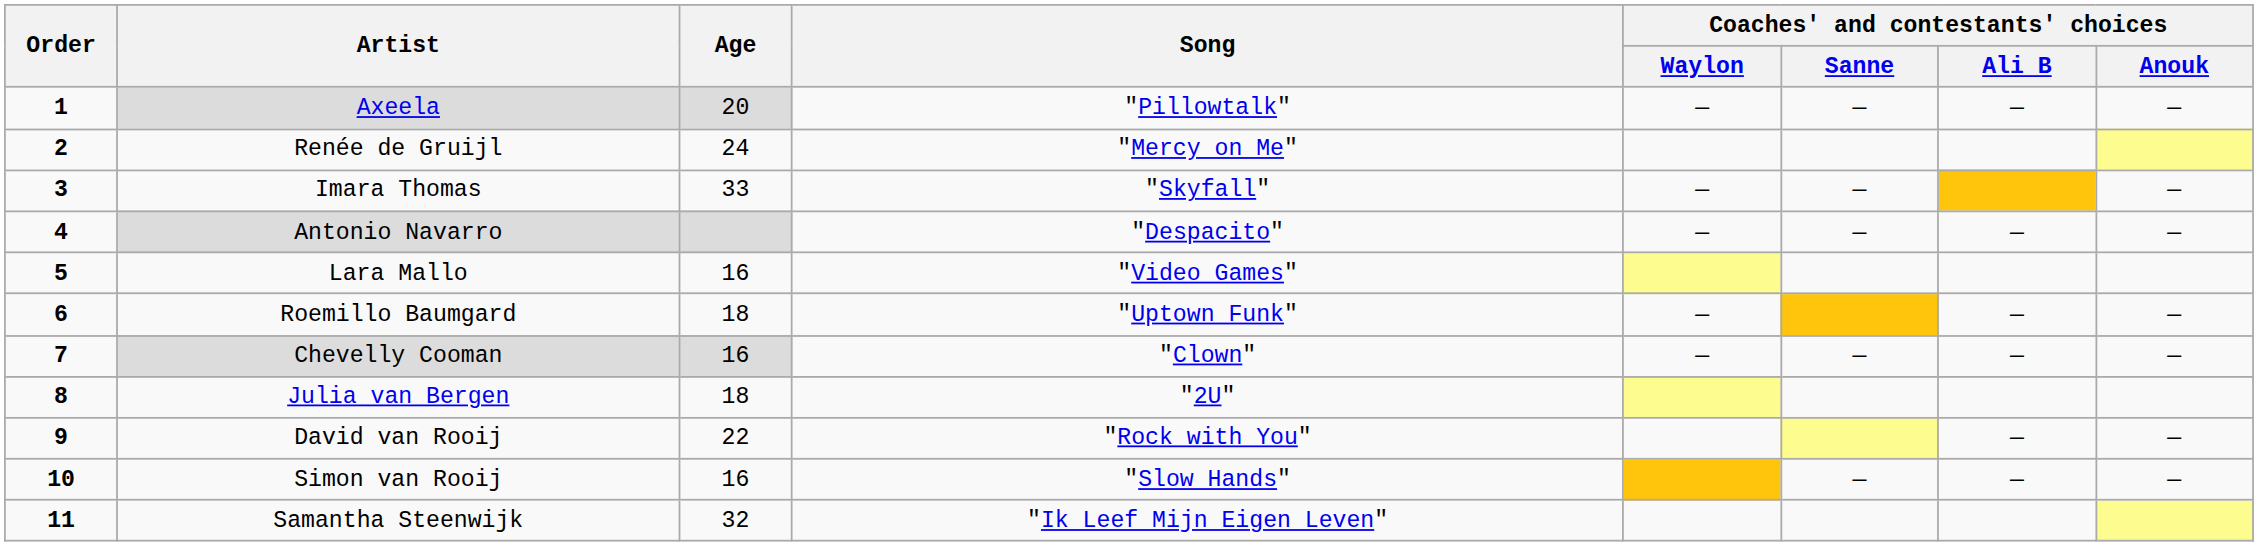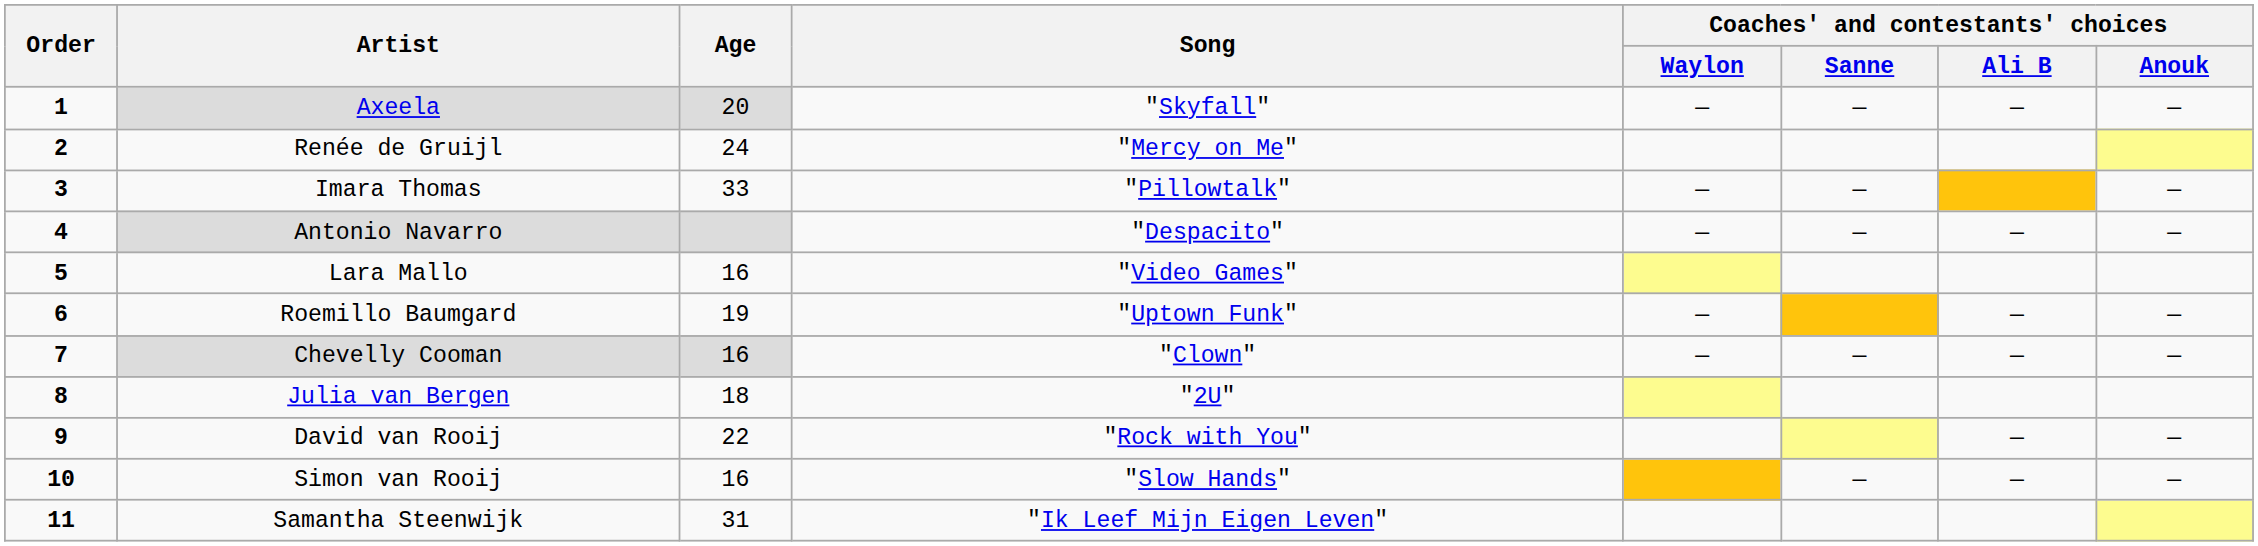Axeela | Song: "Pillowtalk" -> "Skyfall"
Imara Thomas | Song: "Skyfall" -> "Pillowtalk"
Roemillo Baumgard | Age: 18 -> 19
Samantha Steenwijk | Age: 32 -> 31
